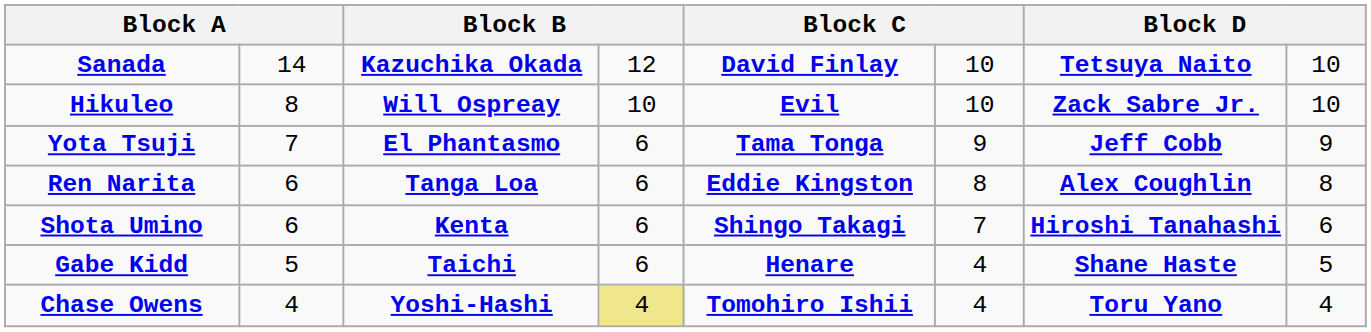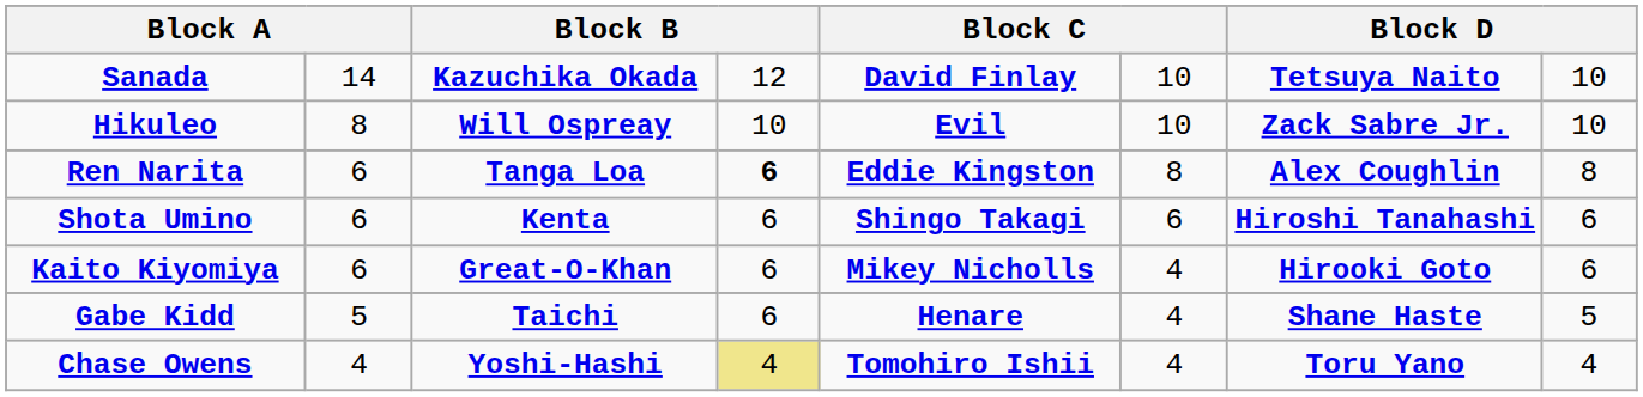- row: Yota Tsuji | 7 | El Phantasmo | 6 | Tama Tonga | 9 | Jeff Cobb | 9
Ren Narita | column 4: normal -> bold
Shota Umino | column 6: 7 -> 6
+ row: Kaito Kiyomiya | 6 | Great-O-Khan | 6 | Mikey Nicholls | 4 | Hirooki Goto | 6
